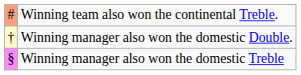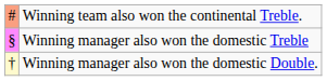rows swapped: Winning manager also won the domestic Treble <-> Winning manager also won the domestic Double.
